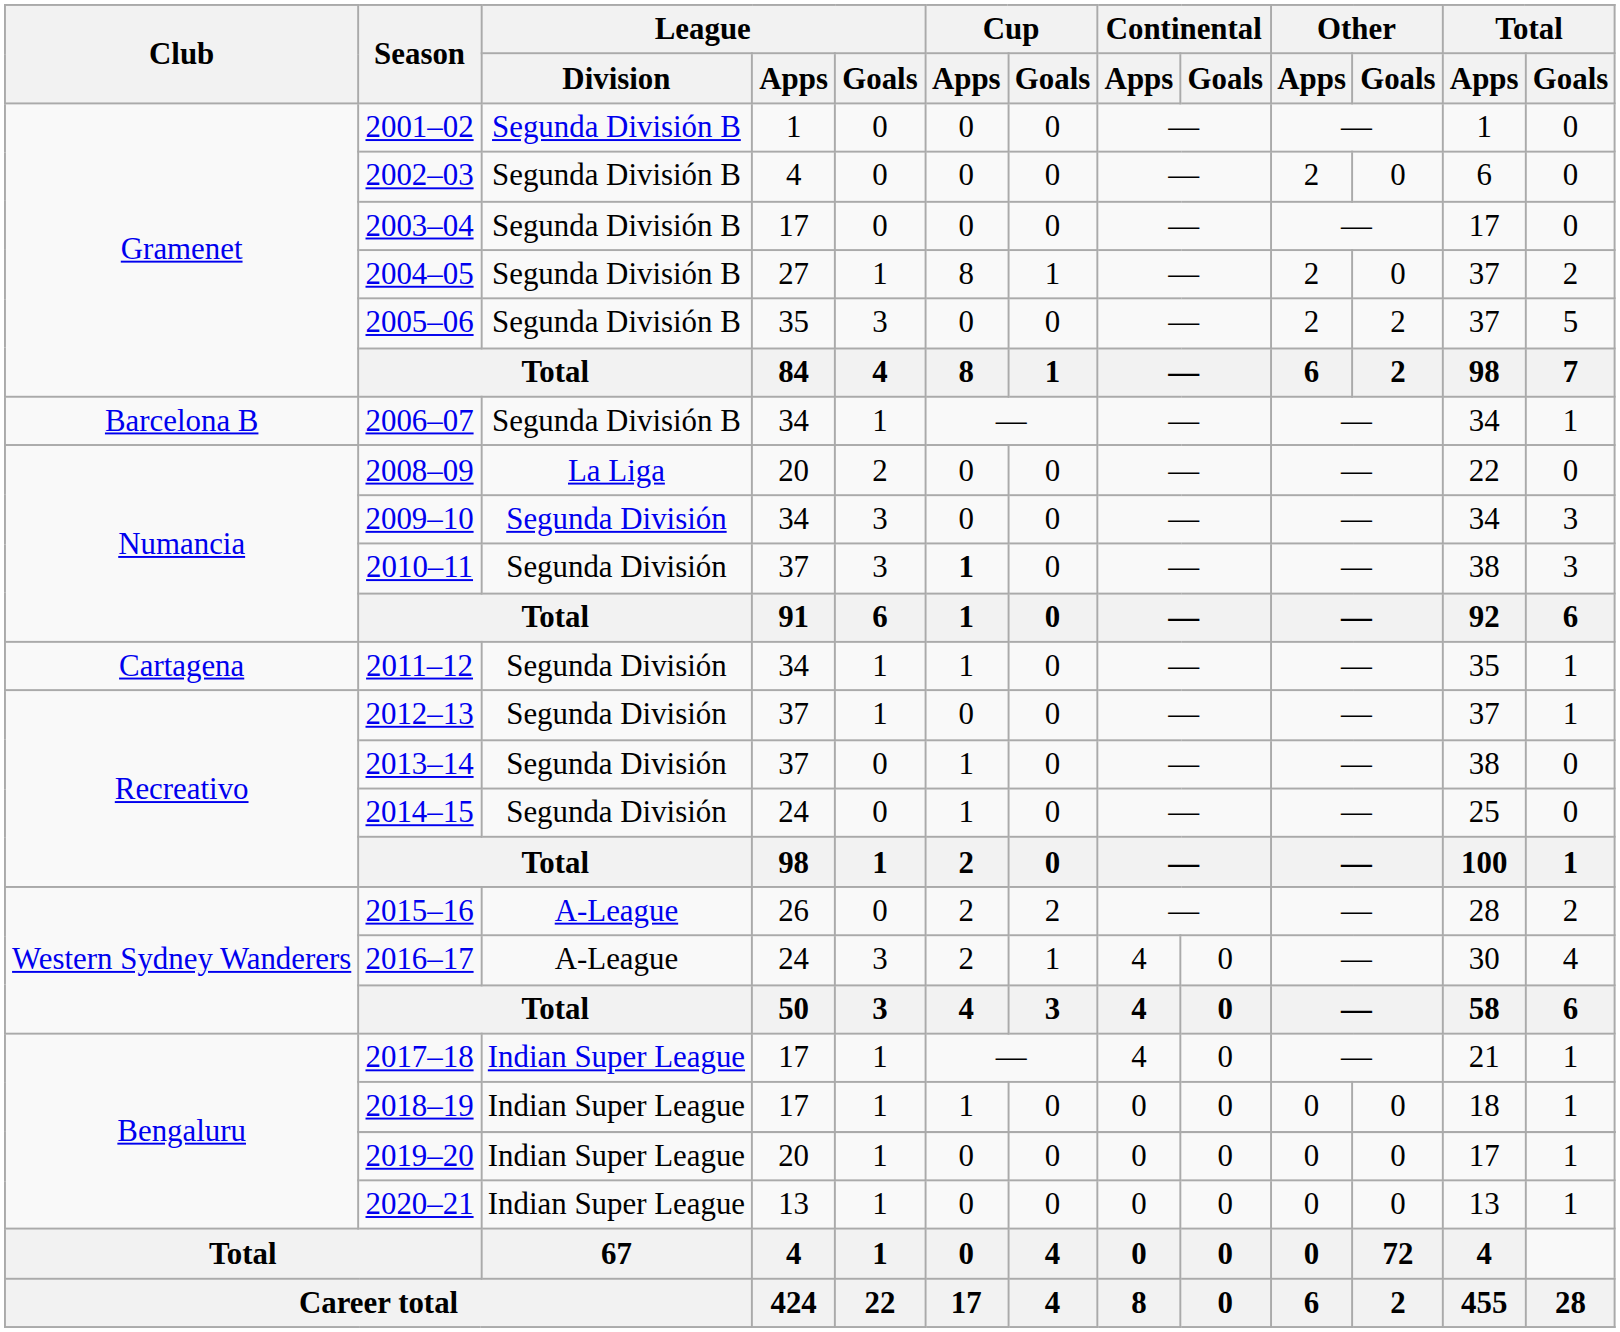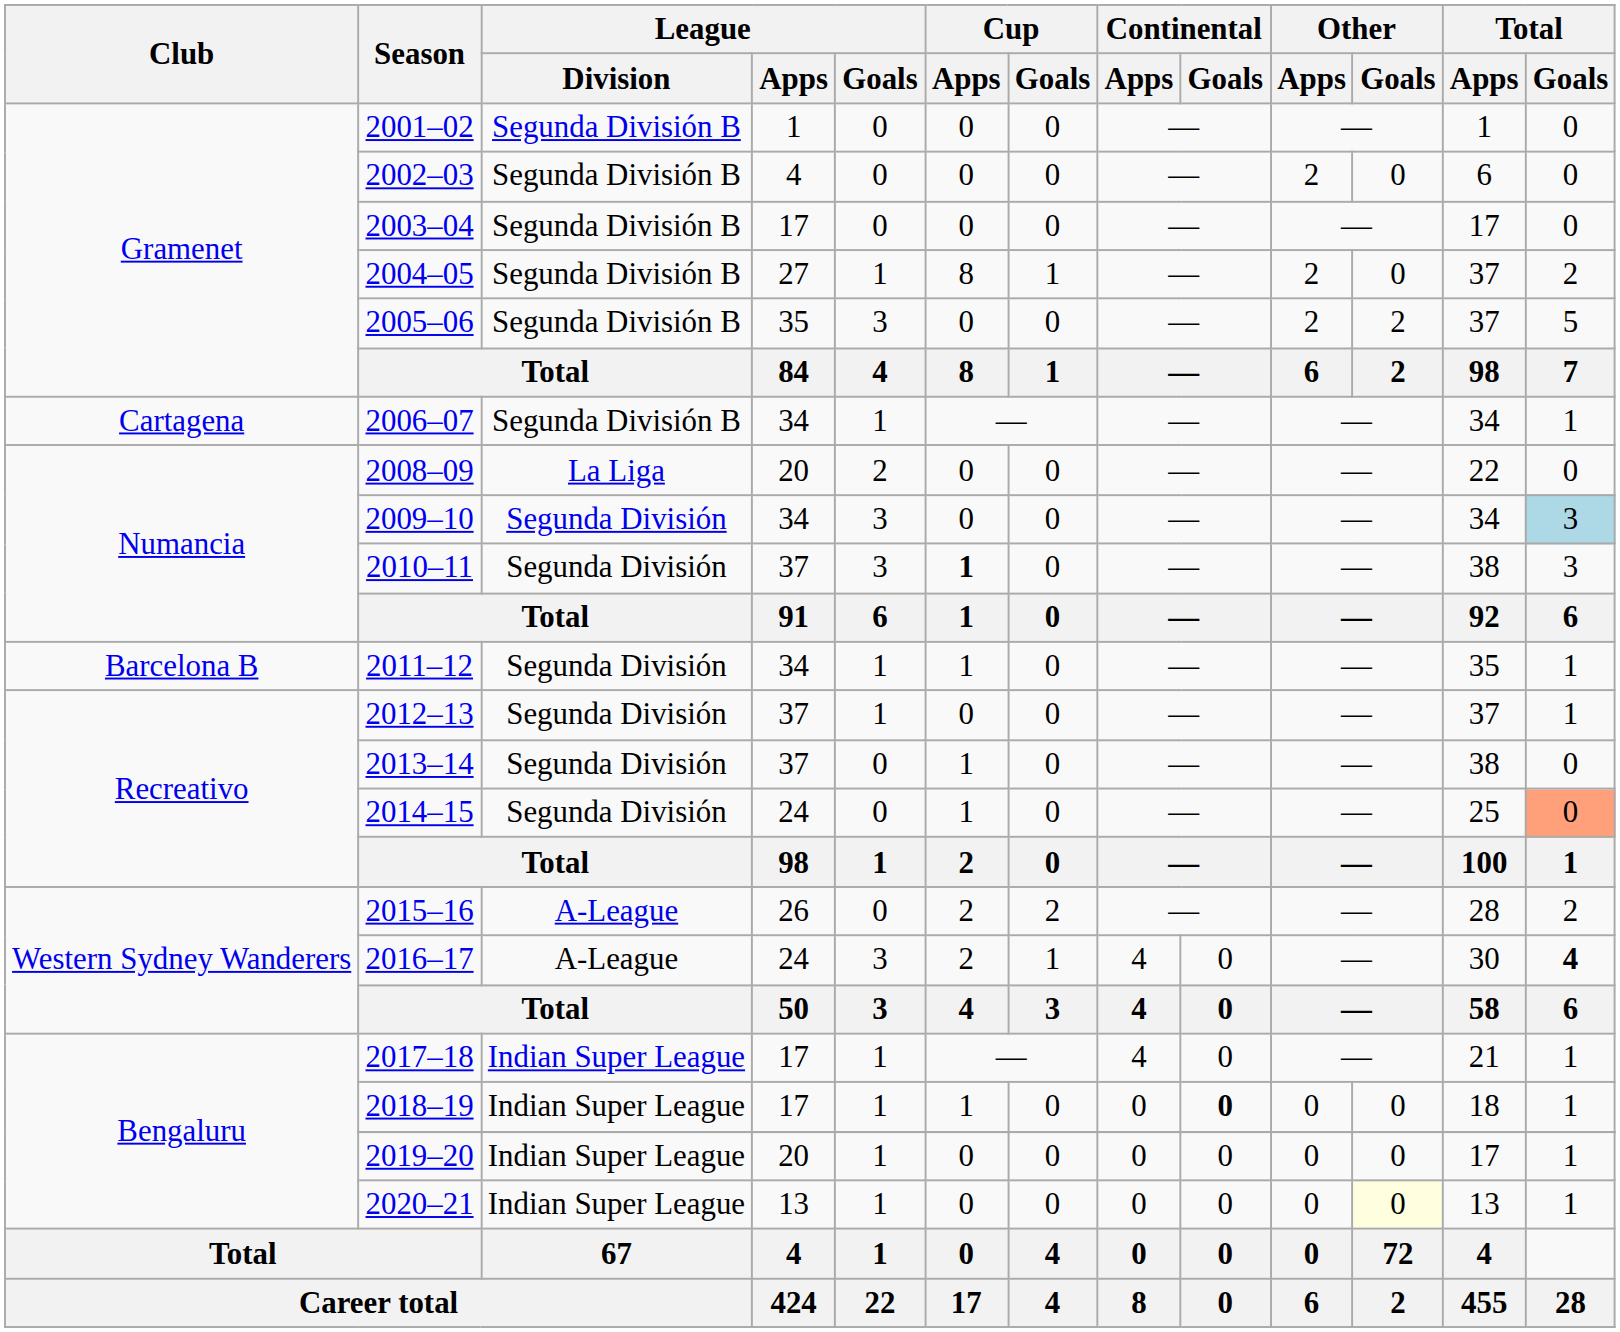2006–07 | Club: Barcelona B -> Cartagena
2009–10 | Total / Goals: no background -> lightblue background
2011–12 | Club: Cartagena -> Barcelona B
2014–15 | Total / Goals: no background -> lightsalmon background
2016–17 | Total / Goals: normal -> bold
2018–19 | Continental / Goals: normal -> bold
2020–21 | Other / Goals: no background -> lightyellow background
